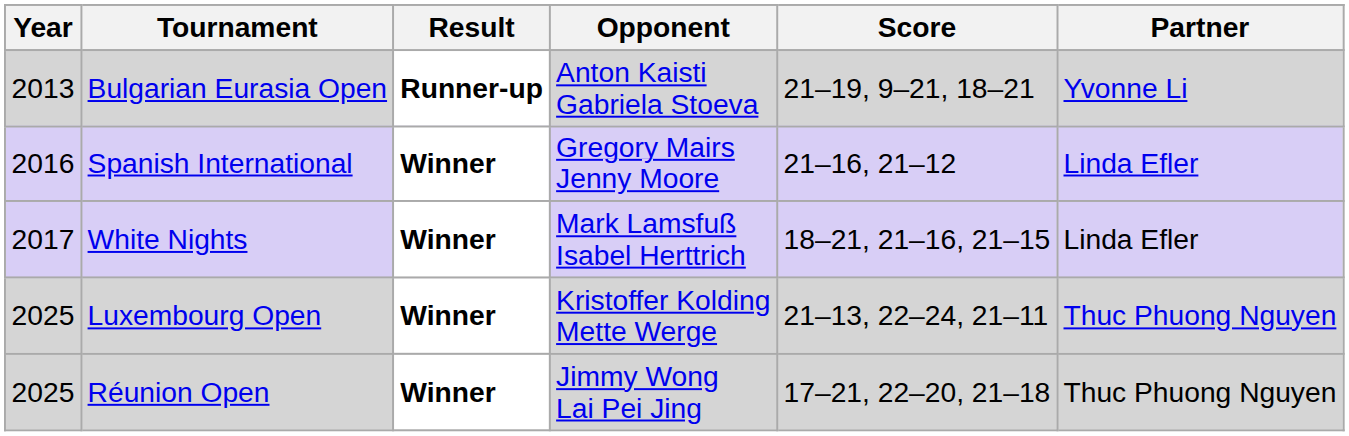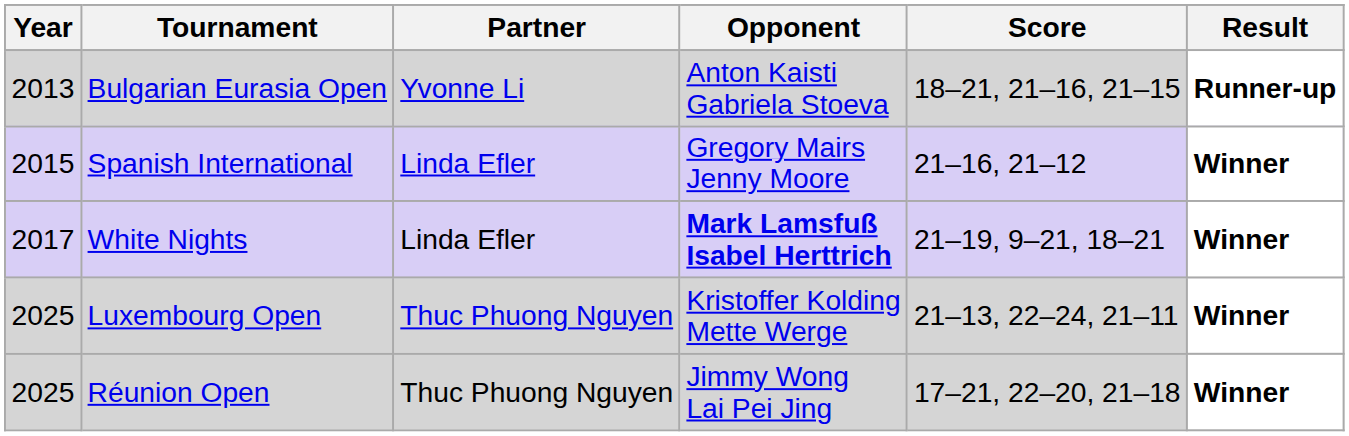columns swapped: Partner <-> Result
Bulgarian Eurasia Open | Score: 21–19, 9–21, 18–21 -> 18–21, 21–16, 21–15
Spanish International | Year: 2016 -> 2015
White Nights | Opponent: normal -> bold
White Nights | Score: 18–21, 21–16, 21–15 -> 21–19, 9–21, 18–21
